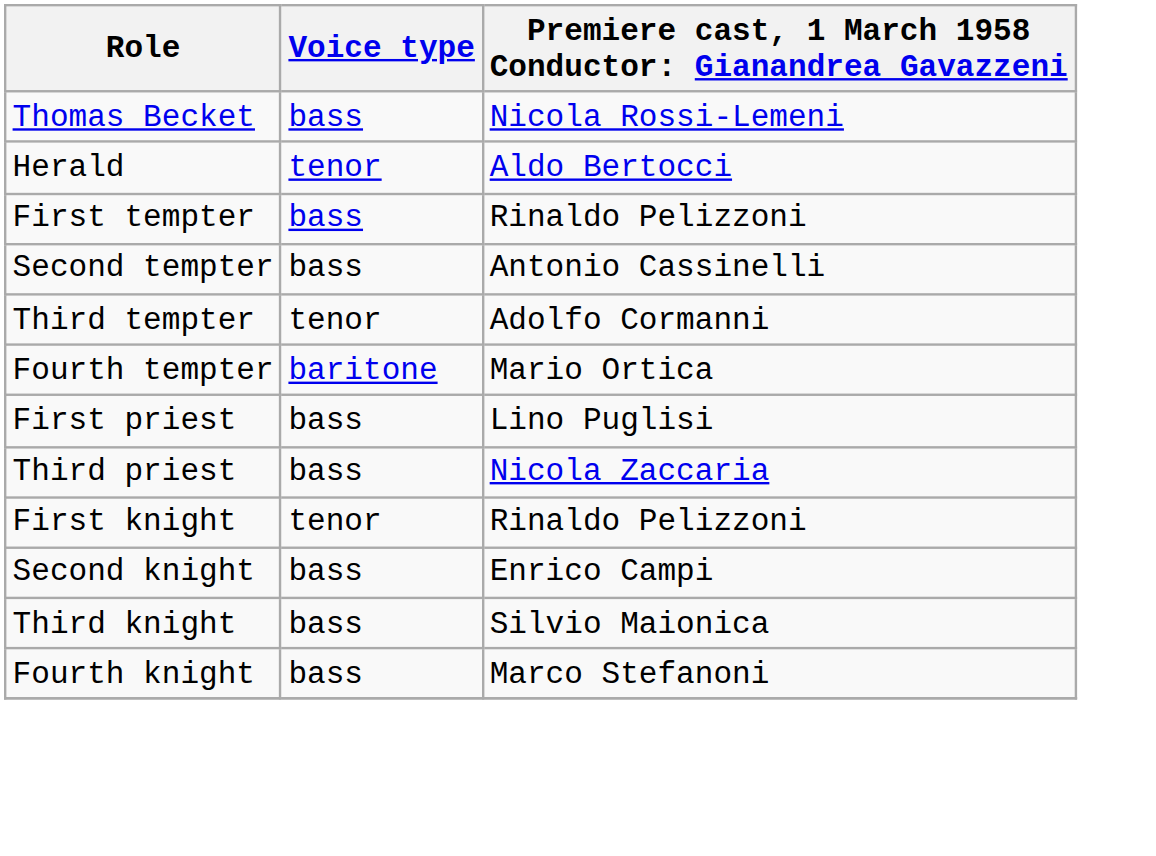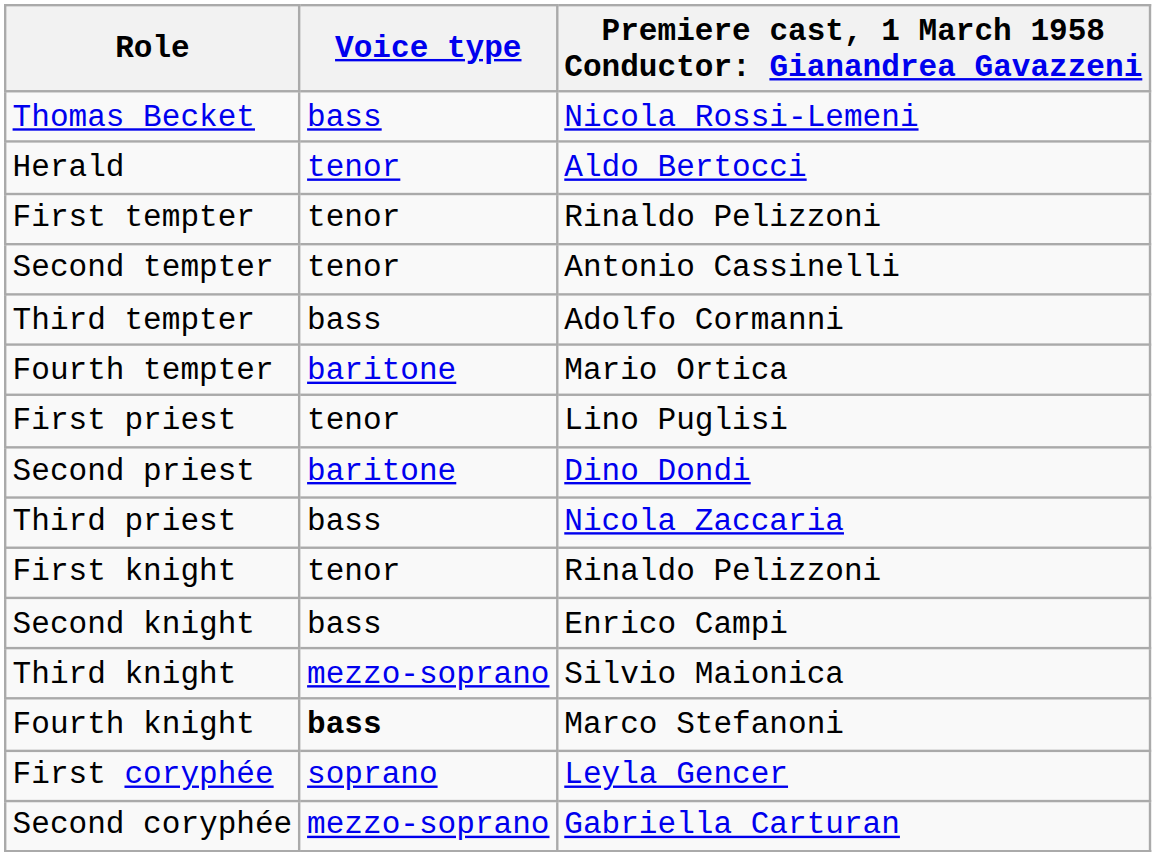First tempter | Voice type: bass -> tenor
Second tempter | Voice type: bass -> tenor
Third tempter | Voice type: tenor -> bass
First priest | Voice type: bass -> tenor
+ row: Second priest | baritone | Dino Dondi
Third knight | Voice type: bass -> mezzo-soprano
Fourth knight | Voice type: normal -> bold
+ row: First coryphée | soprano | Leyla Gencer
+ row: Second coryphée | mezzo-soprano | Gabriella Carturan
